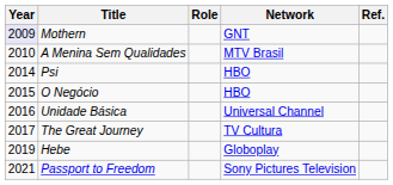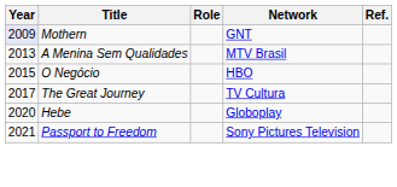A Menina Sem Qualidades | Year: 2010 -> 2013
- row: 2014 | Psi | HBO
- row: 2016 | Unidade Básica | Universal Channel
Hebe | Year: 2019 -> 2020
